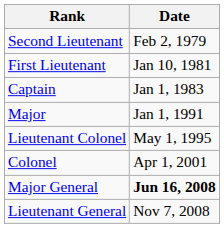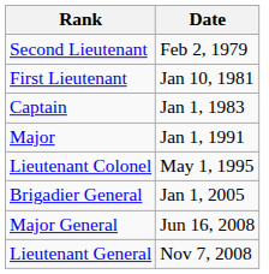- row: Colonel | Apr 1, 2001
+ row: Brigadier General | Jan 1, 2005
Major General | Date: bold -> normal
